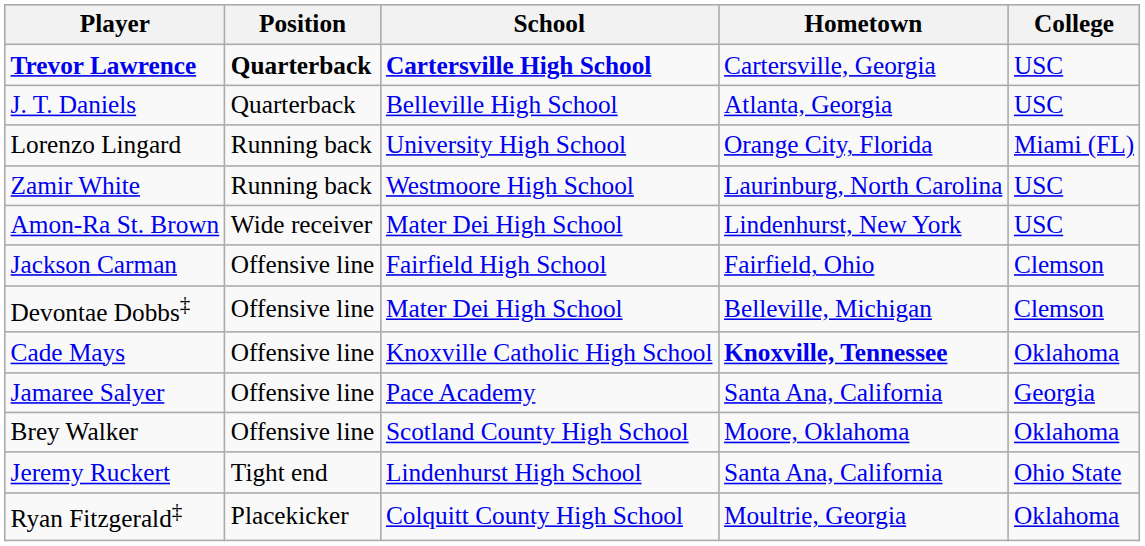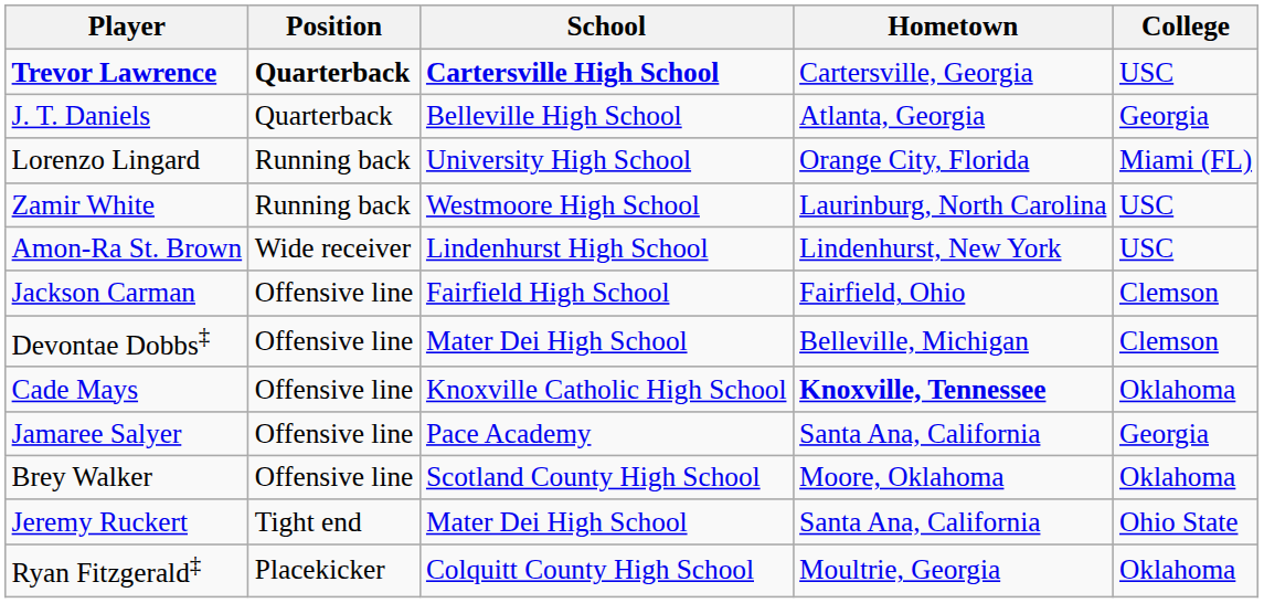J. T. Daniels | College: USC -> Georgia
Amon-Ra St. Brown | School: Mater Dei High School -> Lindenhurst High School
Jeremy Ruckert | School: Lindenhurst High School -> Mater Dei High School
